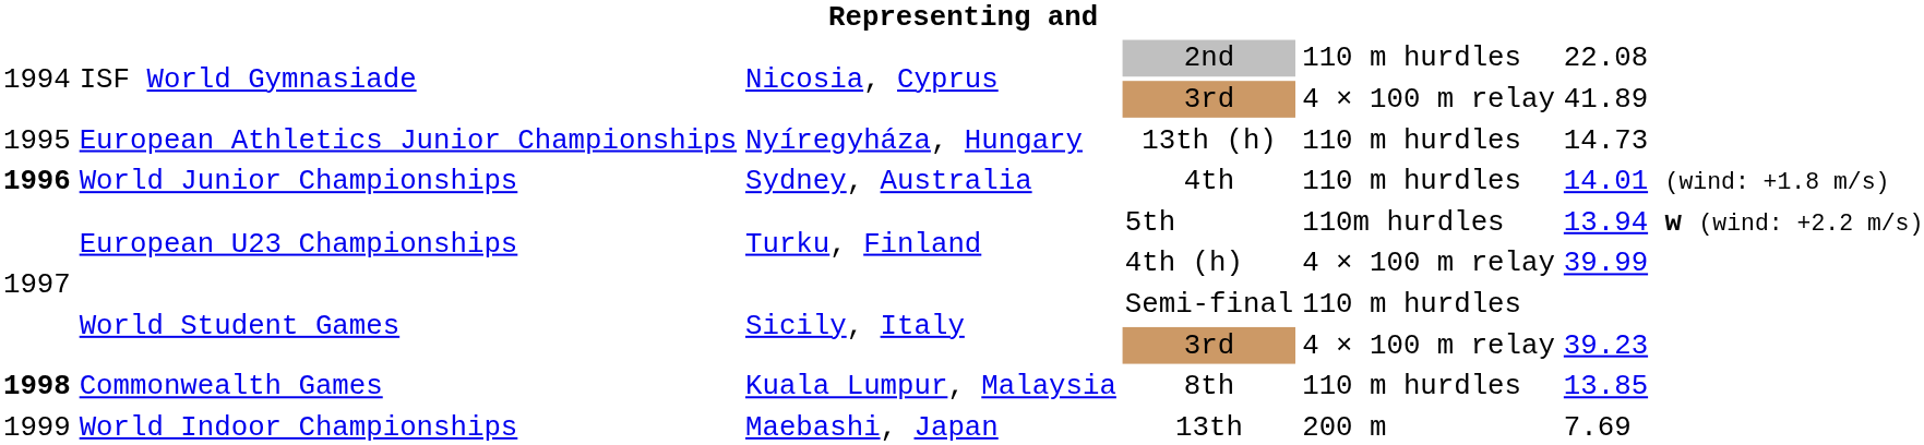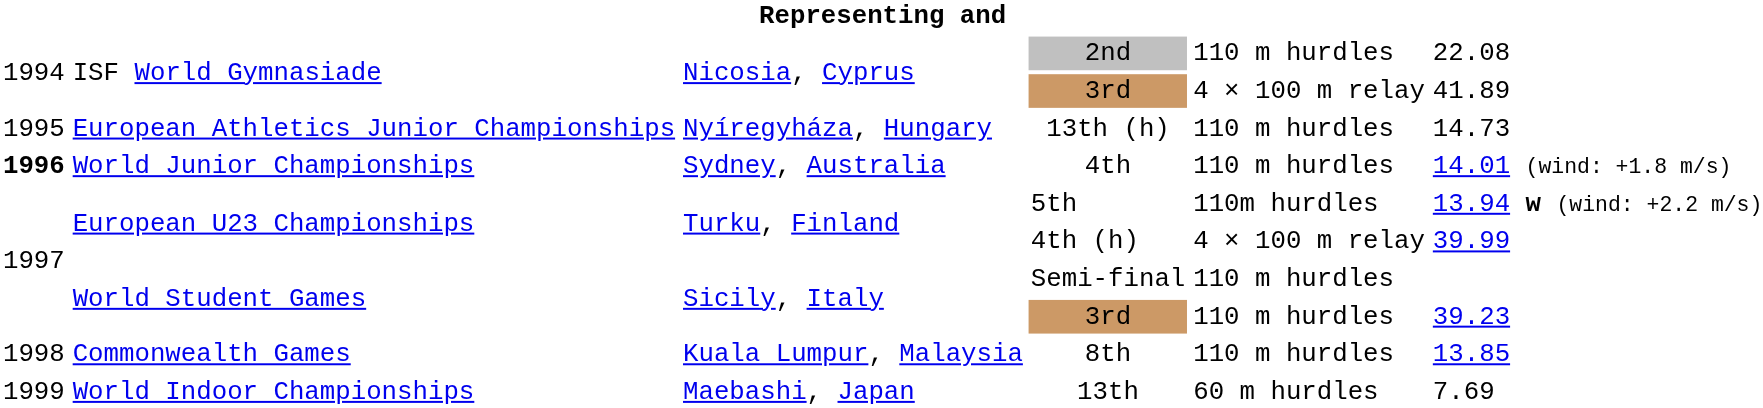World Student Games / 3rd | column 5: 4 × 100 m relay -> 110 m hurdles
8th | column 1: bold -> normal
13th | column 5: 200 m -> 60 m hurdles
